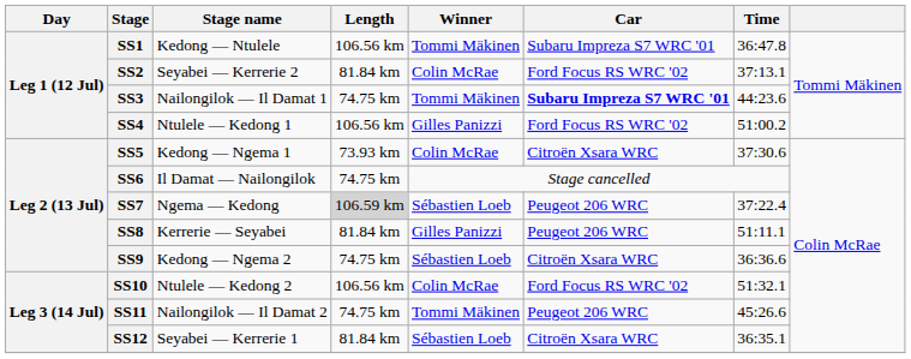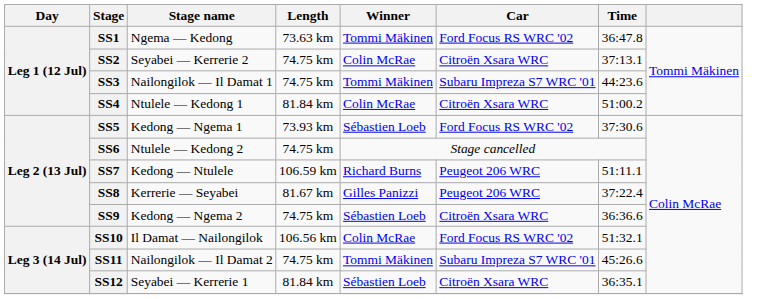SS1 | Stage name: Kedong — Ntulele -> Ngema — Kedong
SS1 | Length: 106.56 km -> 73.63 km
SS1 | Car: Subaru Impreza S7 WRC '01 -> Ford Focus RS WRC '02
SS2 | Length: 81.84 km -> 74.75 km
SS2 | Car: Ford Focus RS WRC '02 -> Citroën Xsara WRC
SS3 | Car: bold -> normal
SS4 | Length: 106.56 km -> 81.84 km
SS4 | Winner: Gilles Panizzi -> Colin McRae
SS4 | Car: Ford Focus RS WRC '02 -> Citroën Xsara WRC
SS5 | Winner: Colin McRae -> Sébastien Loeb
SS5 | Car: Citroën Xsara WRC -> Ford Focus RS WRC '02
SS6 | Stage name: Il Damat — Nailongilok -> Ntulele — Kedong 2
SS7 | Stage name: Ngema — Kedong -> Kedong — Ntulele
SS7 | Length: lightgrey background -> no background
SS7 | Winner: Sébastien Loeb -> Richard Burns
SS7 | Time: 37:22.4 -> 51:11.1
SS8 | Length: 81.84 km -> 81.67 km
SS8 | Time: 51:11.1 -> 37:22.4
SS10 | Stage name: Ntulele — Kedong 2 -> Il Damat — Nailongilok
SS11 | Car: Peugeot 206 WRC -> Subaru Impreza S7 WRC '01
